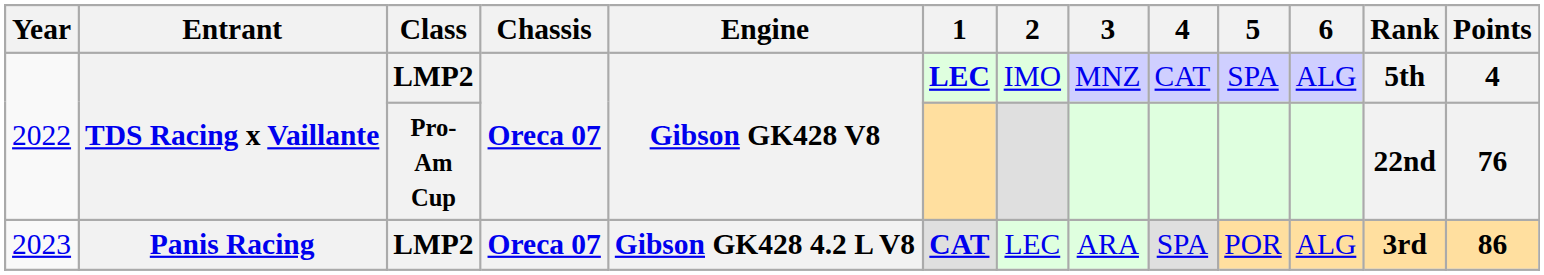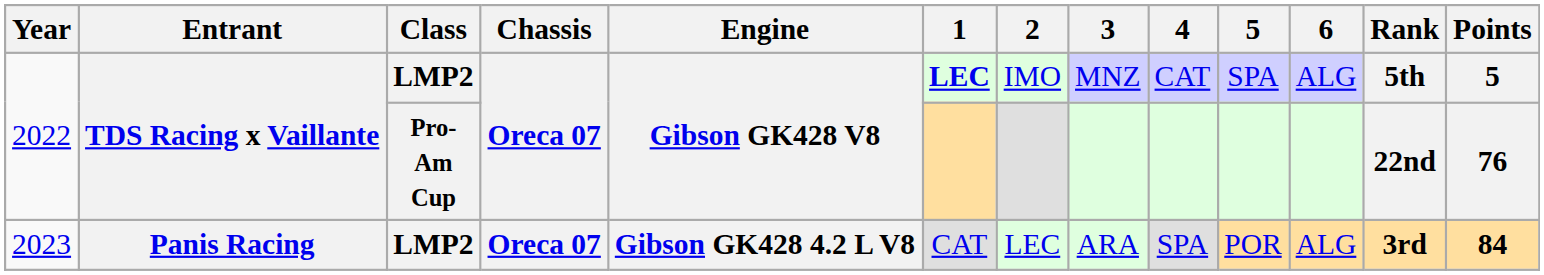2022 / LMP2 | Points: 4 -> 5
2023 | 1: bold -> normal
2023 | Points: 86 -> 84
